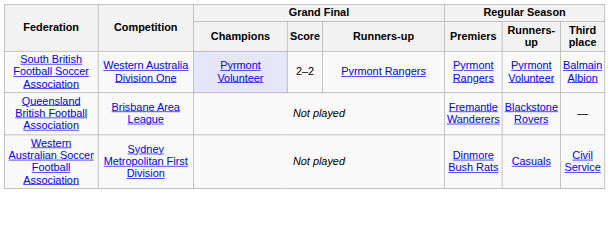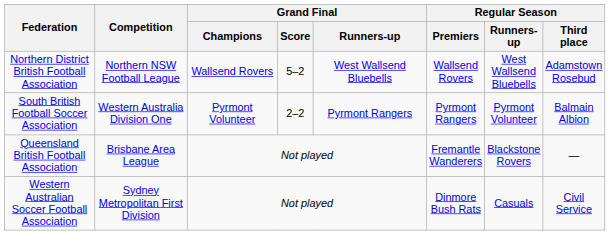+ row: Northern District British Football Association | Northern NSW Football League | Wallsend Rovers | 5–2 | West Wallsend Bluebells | Wallsend Rovers | West Wallsend Bluebells | Adamstown Rosebud
South British Football Soccer Association | Grand Final / Champions: lavender background -> no background
